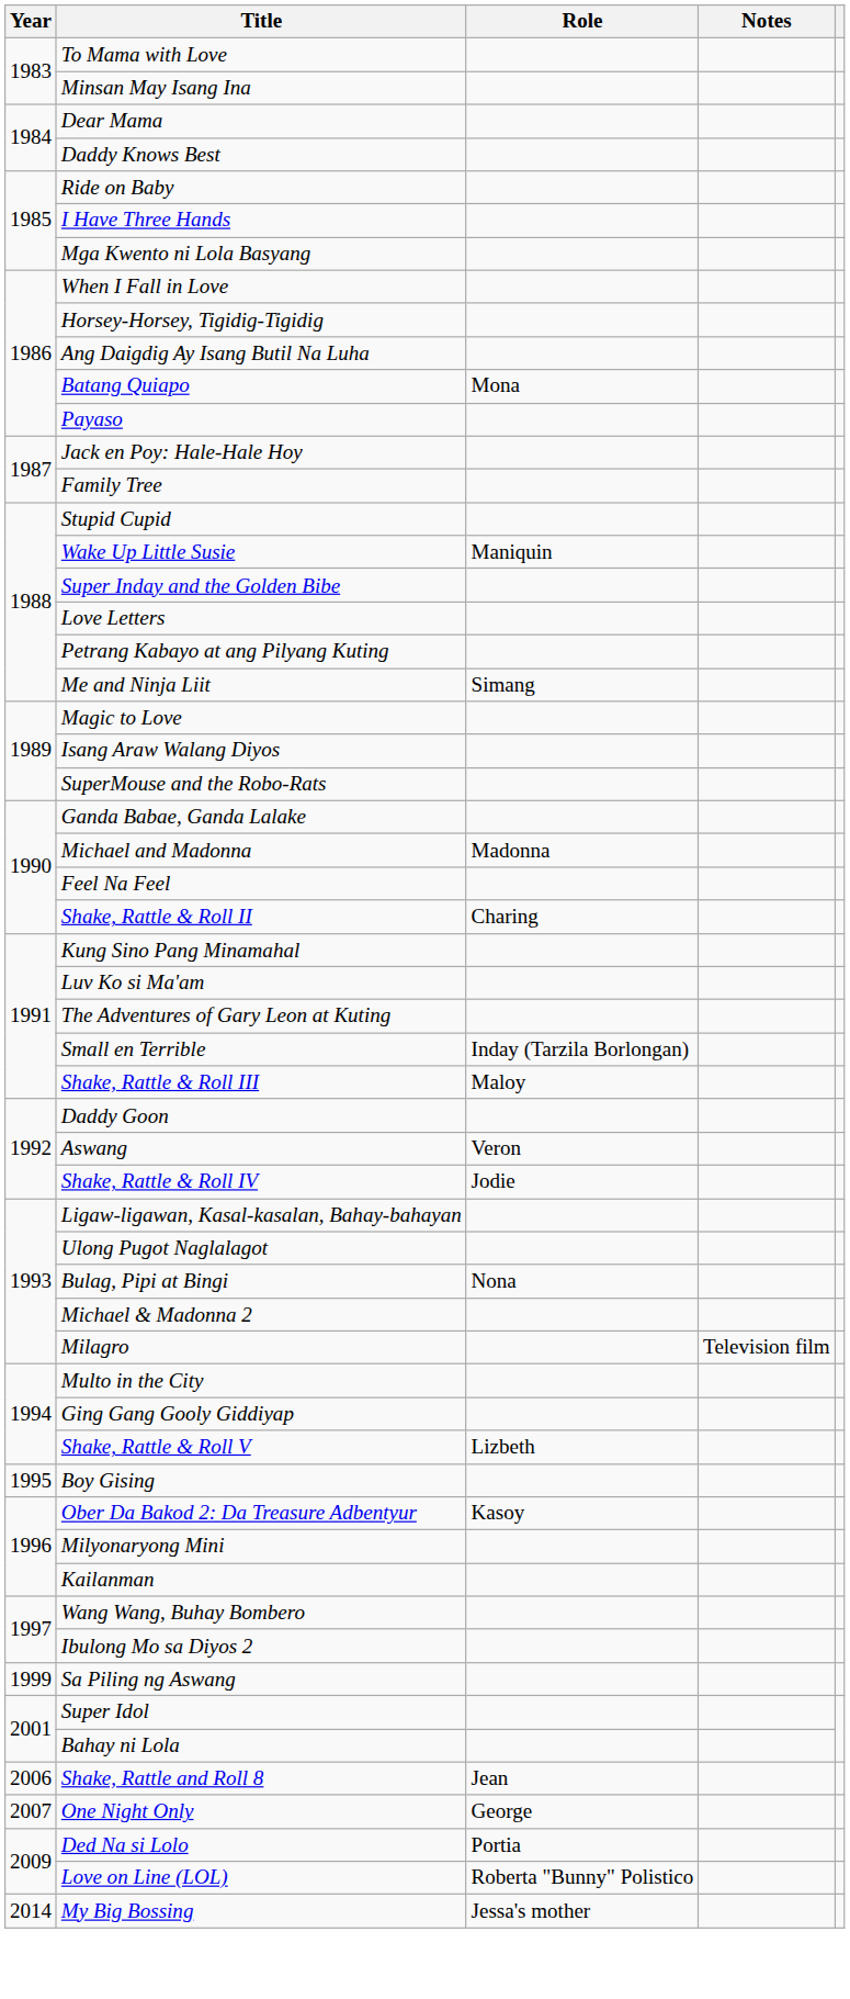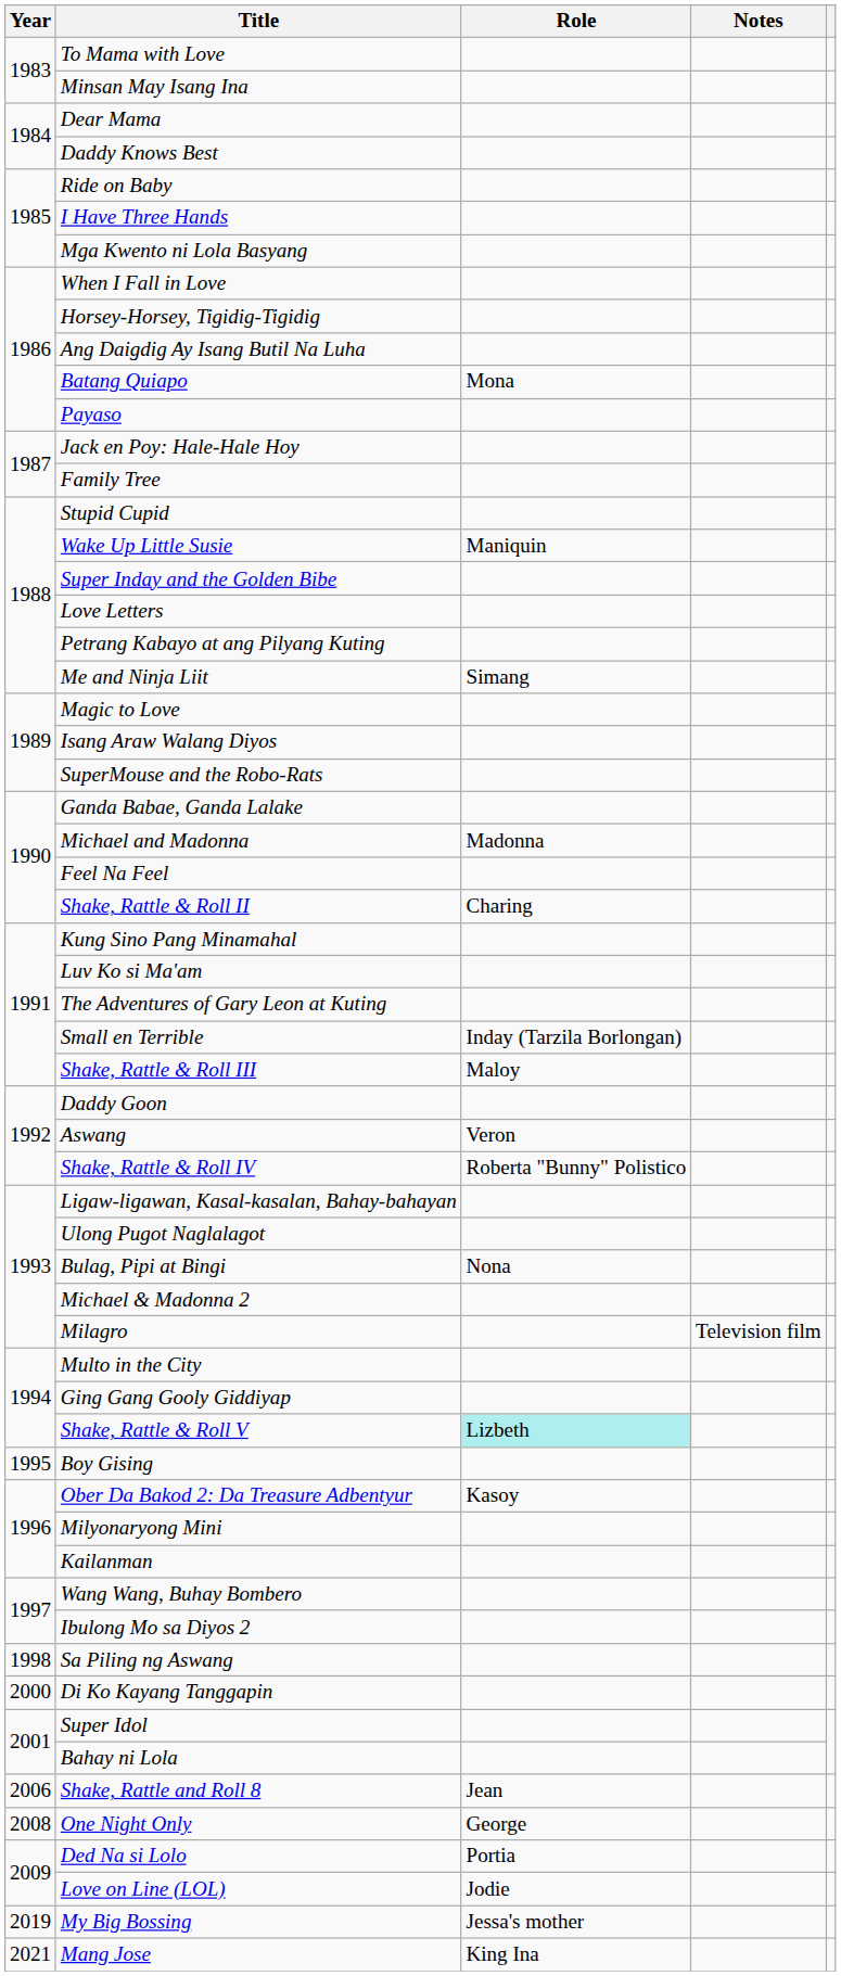Shake, Rattle & Roll IV | Role: Jodie -> Roberta "Bunny" Polistico
Shake, Rattle & Roll V | Role: no background -> paleturquoise background
Sa Piling ng Aswang | Year: 1999 -> 1998
+ row: 2000 | Di Ko Kayang Tanggapin
One Night Only | Year: 2007 -> 2008
Love on Line (LOL) | Role: Roberta "Bunny" Polistico -> Jodie
My Big Bossing | Year: 2014 -> 2019
+ row: 2021 | Mang Jose | King Ina
